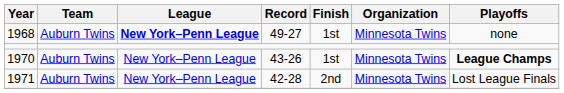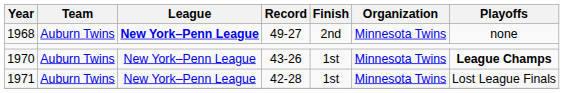1968 | Finish: 1st -> 2nd
1971 | Finish: 2nd -> 1st
